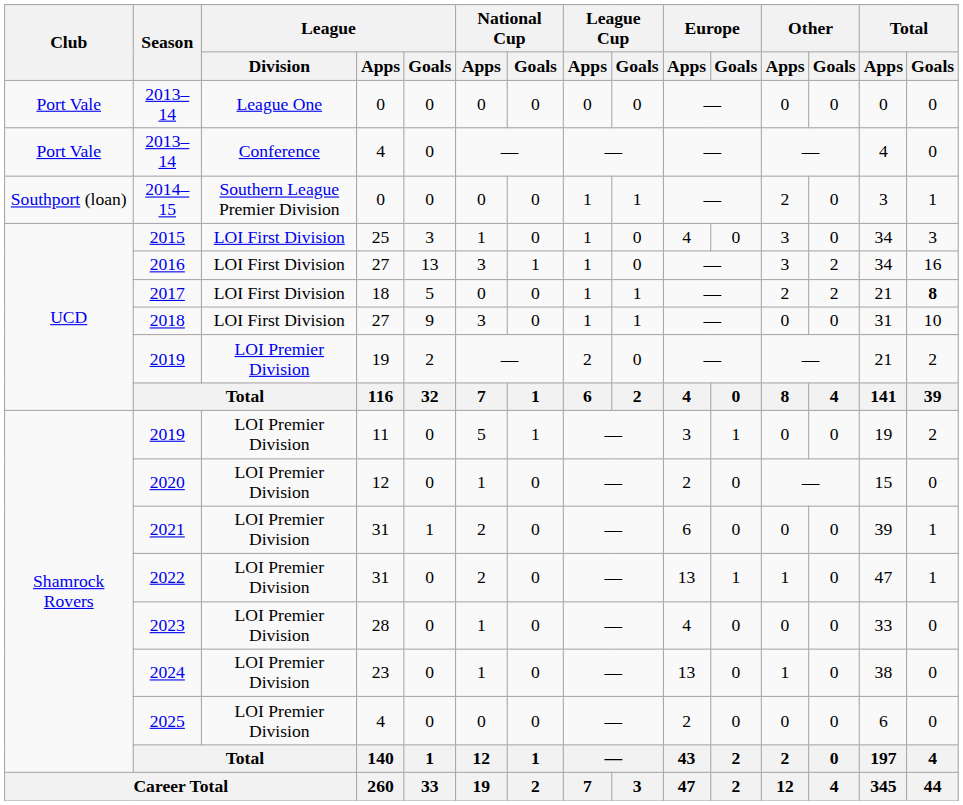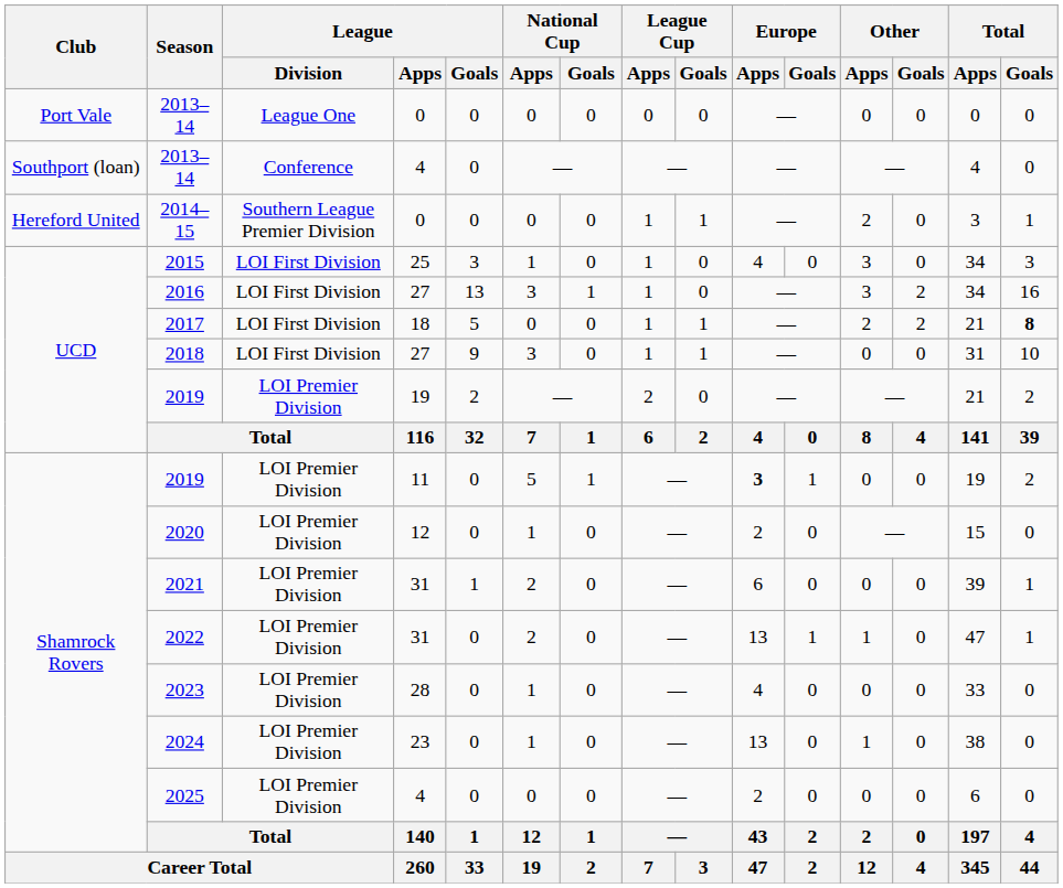2013–14 / 4 | Club: Port Vale -> Southport (loan)
2014–15 | Club: Southport (loan) -> Hereford United
2019 / 11 | Europe / Apps: normal -> bold
